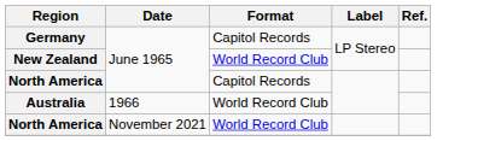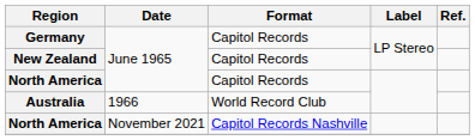New Zealand | Format: World Record Club -> Capitol Records
North America / November 2021 | Format: World Record Club -> Capitol Records Nashville
